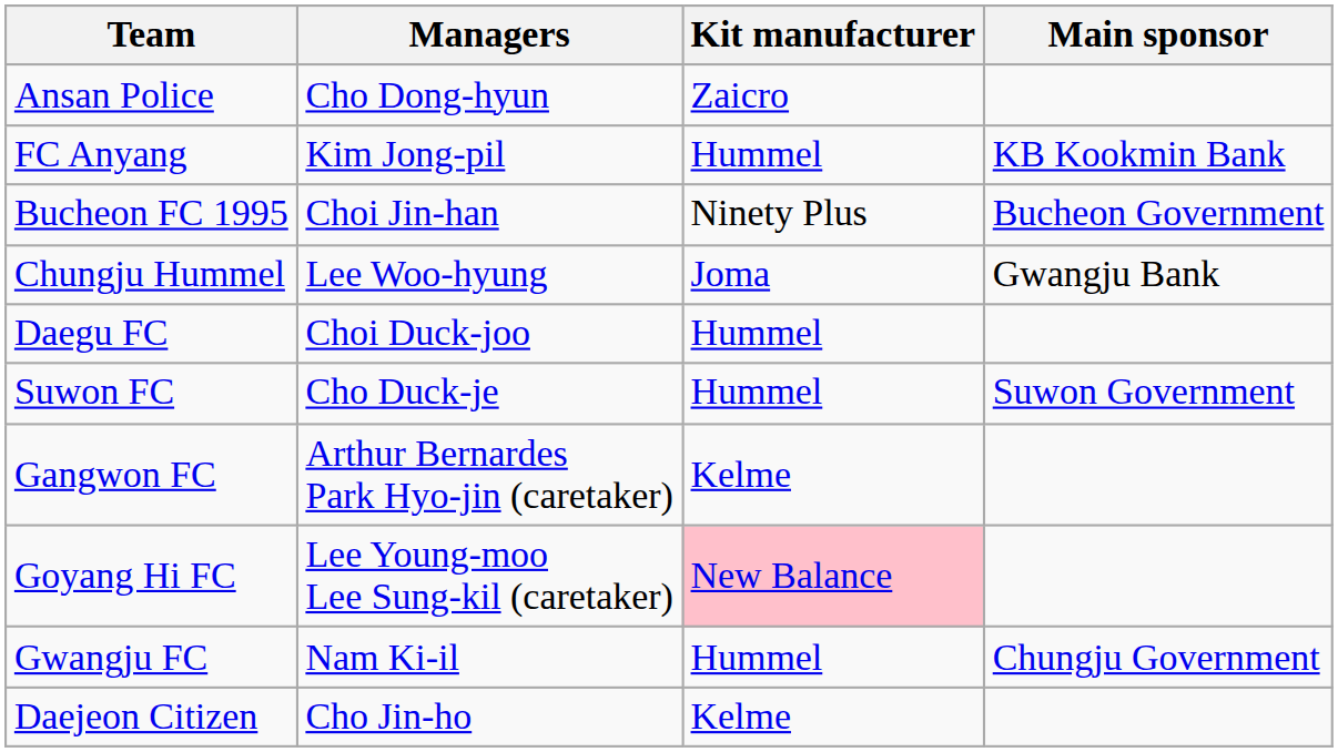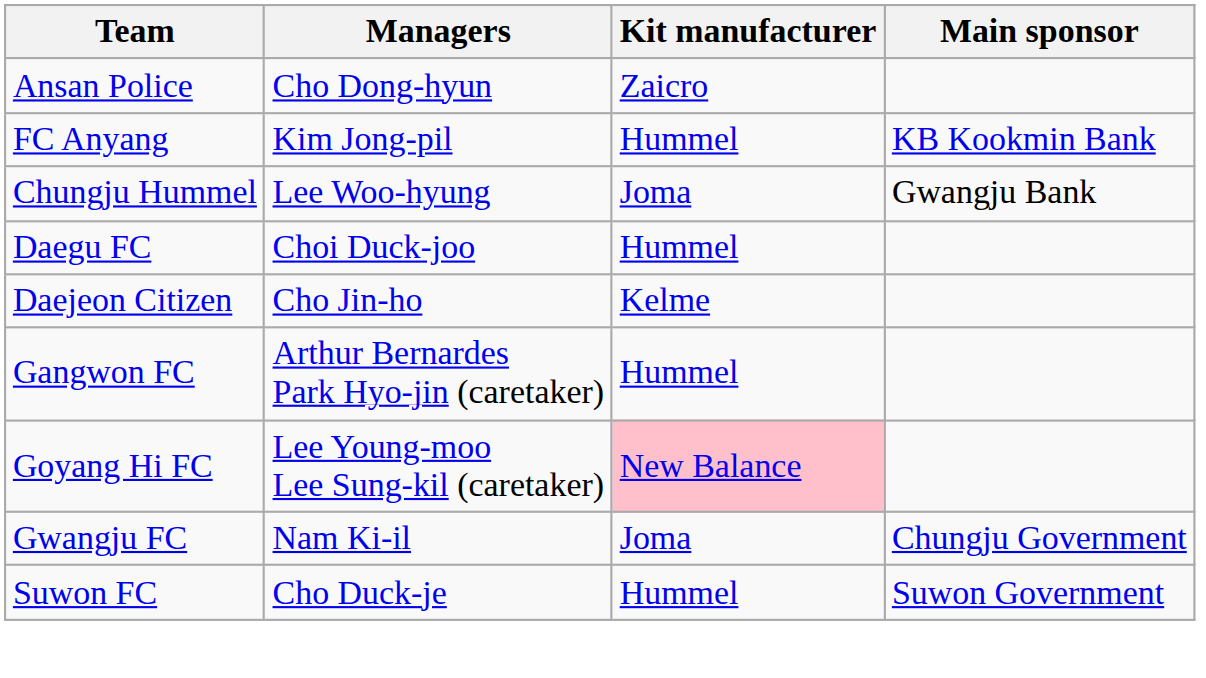- row: Bucheon FC 1995 | Choi Jin-han | Ninety Plus | Bucheon Government
rows swapped: Daejeon Citizen <-> Suwon FC
Gangwon FC | Kit manufacturer: Kelme -> Hummel
Gwangju FC | Kit manufacturer: Hummel -> Joma
